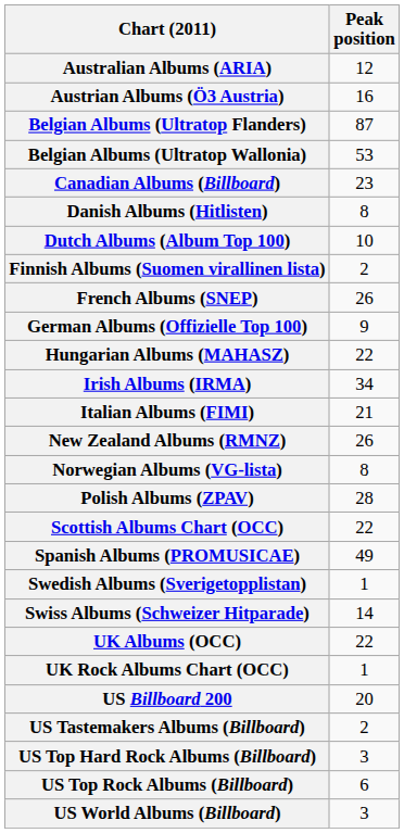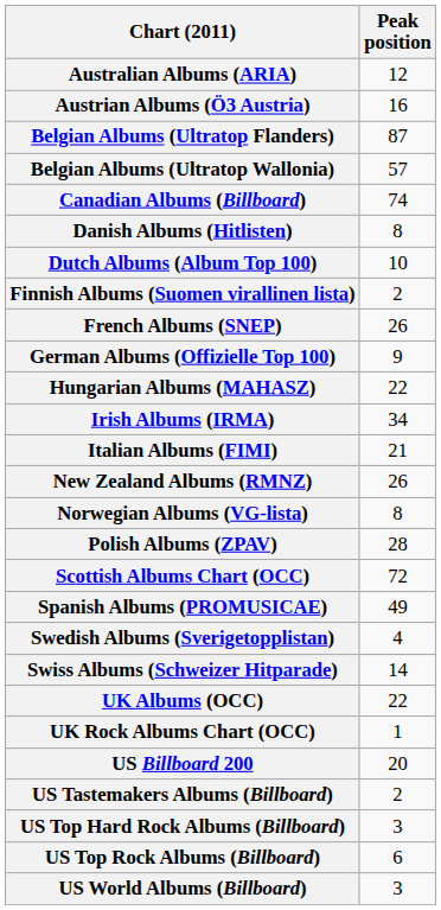Belgian Albums (Ultratop Wallonia) | Peak position: 53 -> 57
Canadian Albums (Billboard) | Peak position: 23 -> 74
Scottish Albums Chart (OCC) | Peak position: 22 -> 72
Swedish Albums (Sverigetopplistan) | Peak position: 1 -> 4
